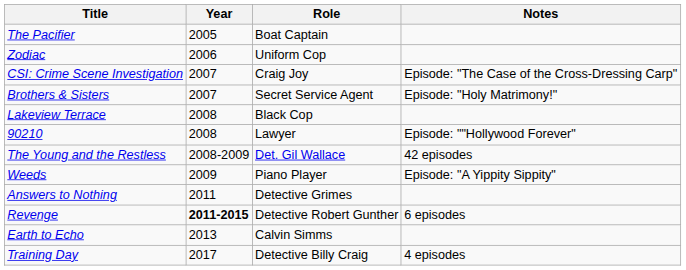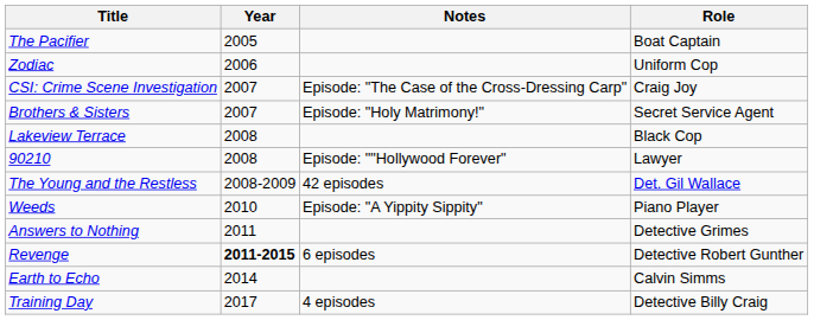columns swapped: Role <-> Notes
Weeds | Year: 2009 -> 2010
Earth to Echo | Year: 2013 -> 2014
